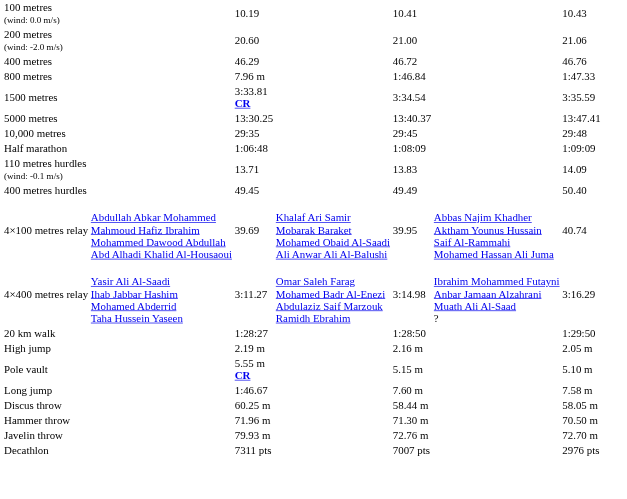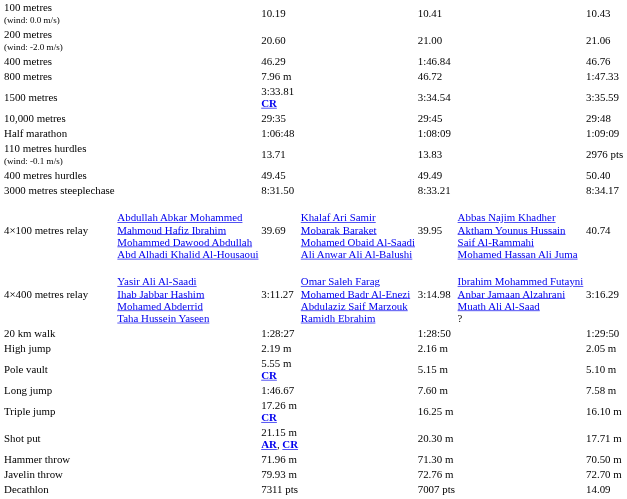400 metres | column 5: 46.72 -> 1:46.84
800 metres | column 5: 1:46.84 -> 46.72
- row: 5000 metres | 13:30.25 | 13:40.37 | 13:47.41
110 metres hurdles (wind: -0.1 m/s) | column 7: 14.09 -> 2976 pts
+ row: 3000 metres steeplechase | 8:31.50 | 8:33.21 | 8:34.17
+ row: Triple jump | 17.26 m CR | 16.25 m | 16.10 m
+ row: Shot put | 21.15 m AR, CR | 20.30 m | 17.71 m
- row: Discus throw | 60.25 m | 58.44 m | 58.05 m
Decathlon | column 7: 2976 pts -> 14.09
